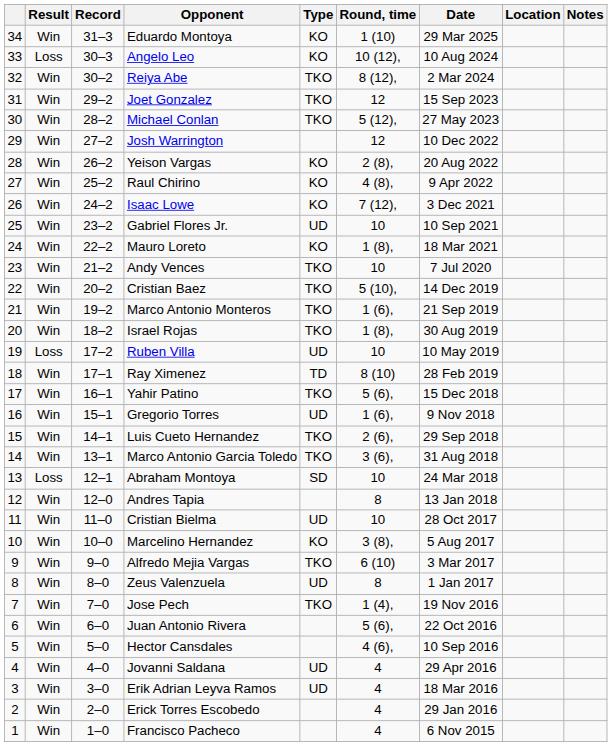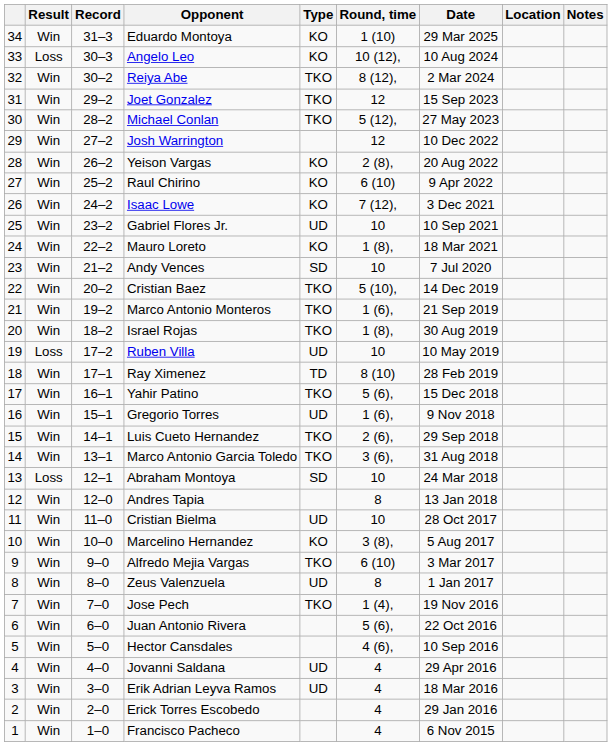Raul Chirino | Round, time: 4 (8), -> 6 (10)
Andy Vences | Type: TKO -> SD
